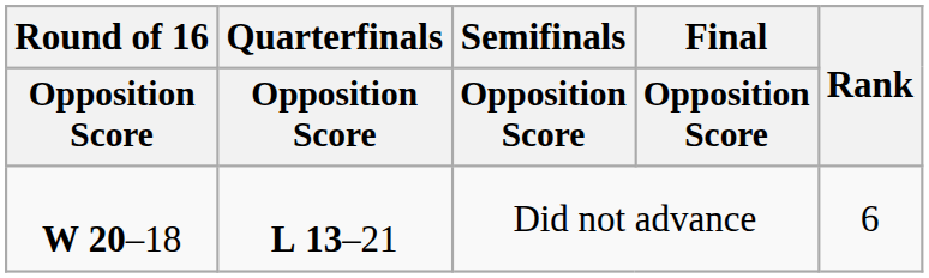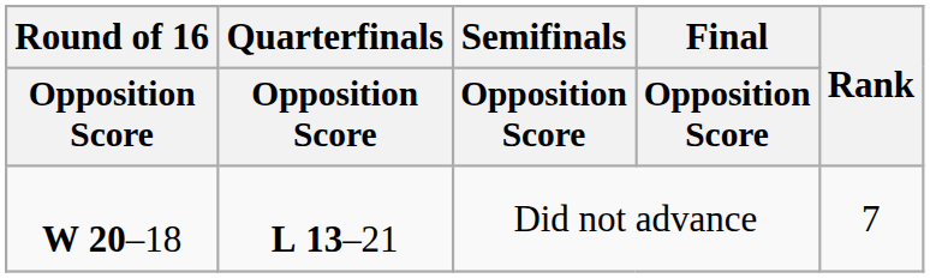Did not advance | Rank: 6 -> 7
